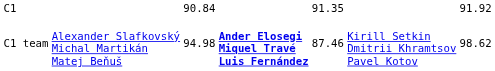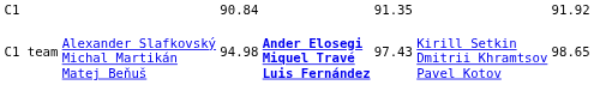C1 team | column 5: 87.46 -> 97.43
C1 team | column 7: 98.62 -> 98.65
